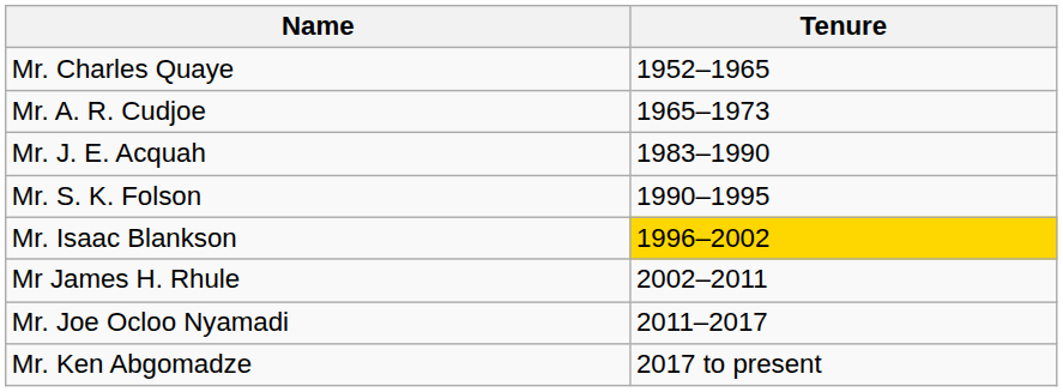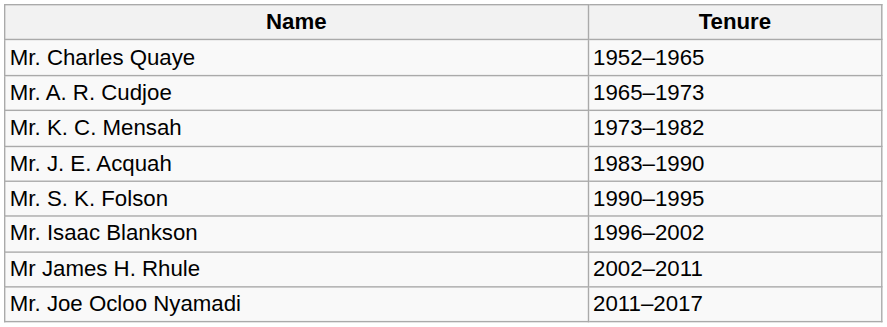+ row: Mr. K. C. Mensah | 1973–1982
Mr. Isaac Blankson | Tenure: gold background -> no background
- row: Mr. Ken Abgomadze | 2017 to present
